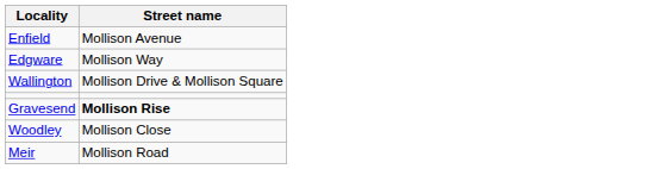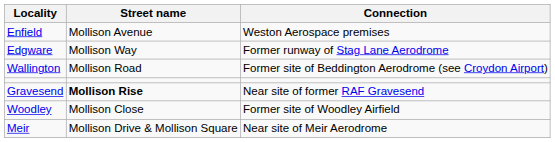+ column: Connection | Weston Aerospace premises | Former runway of Stag Lane Aerodrome | Former site of Beddington Aerodrome (see Croydon Airport) | Near site of former RAF Gravesend | Former site of Woodley Airfield | Near site of Meir Aerodrome
Wallington | Street name: Mollison Drive & Mollison Square -> Mollison Road
Meir | Street name: Mollison Road -> Mollison Drive & Mollison Square
